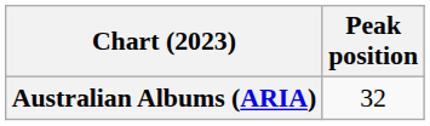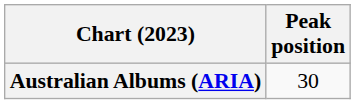Australian Albums (ARIA) | Peak position: 32 -> 30
